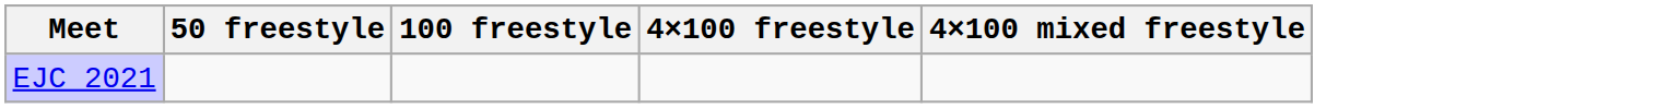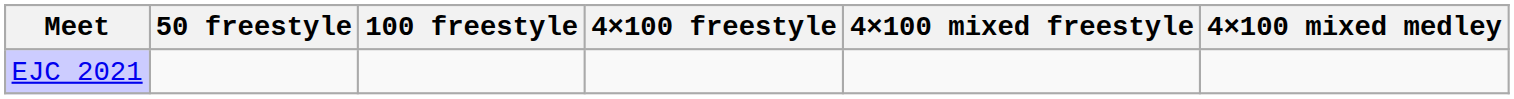+ column: 4×100 mixed medley
